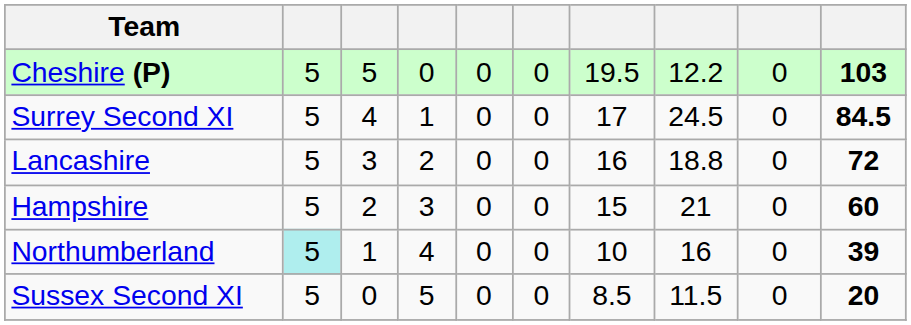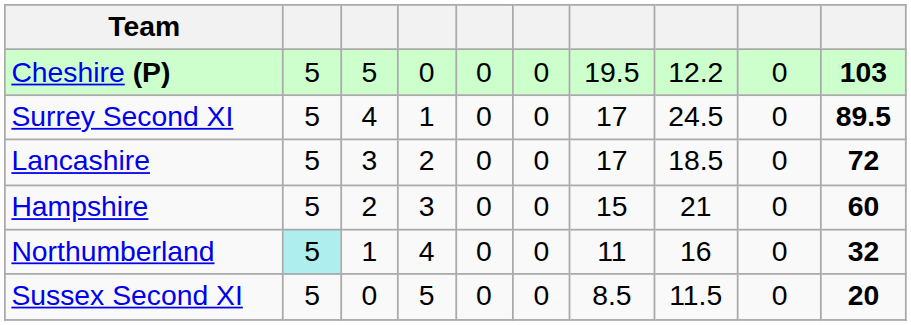Surrey Second XI | column 10: 84.5 -> 89.5
Lancashire | column 7: 16 -> 17
Lancashire | column 8: 18.8 -> 18.5
Northumberland | column 7: 10 -> 11
Northumberland | column 10: 39 -> 32
